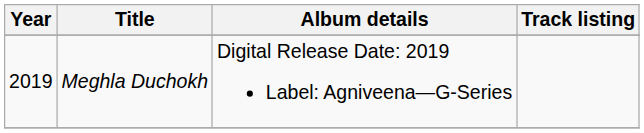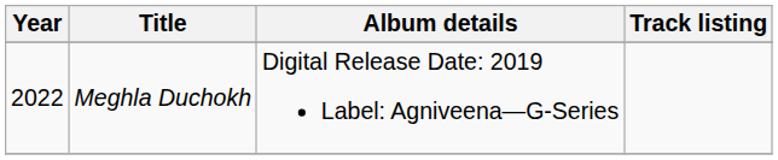Meghla Duchokh | Year: 2019 -> 2022
